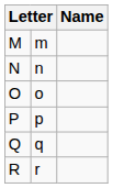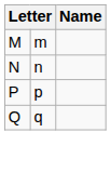- row: O | o
- row: R | r
